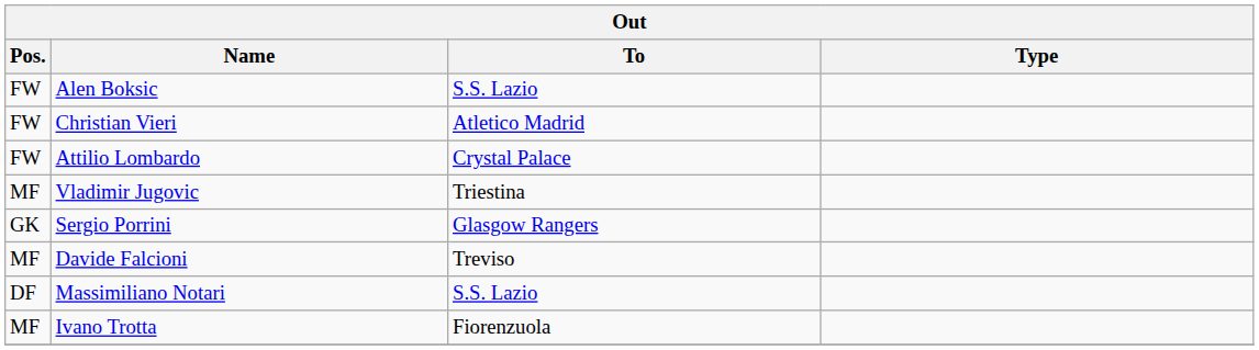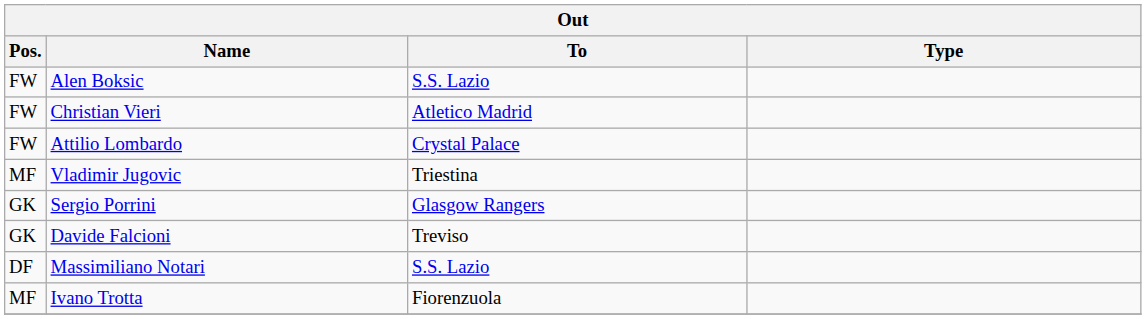Davide Falcioni | Pos.: MF -> GK
